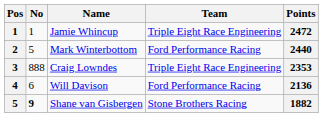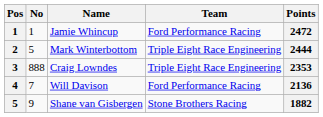Jamie Whincup | Team: Triple Eight Race Engineering -> Ford Performance Racing
Mark Winterbottom | Team: Ford Performance Racing -> Triple Eight Race Engineering
Mark Winterbottom | Points: 2440 -> 2444
Will Davison | No: 6 -> 7
Shane van Gisbergen | No: bold -> normal
